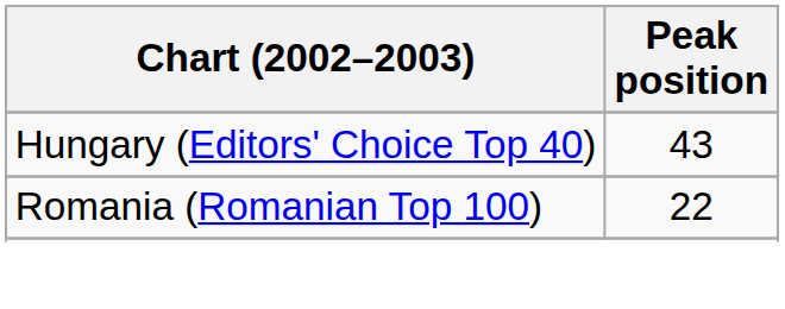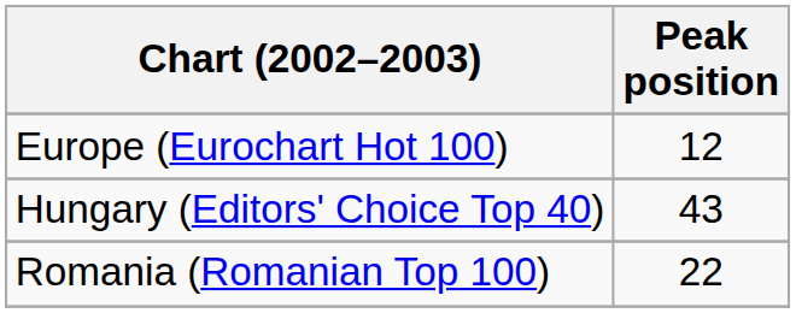+ row: Europe (Eurochart Hot 100) | 12
